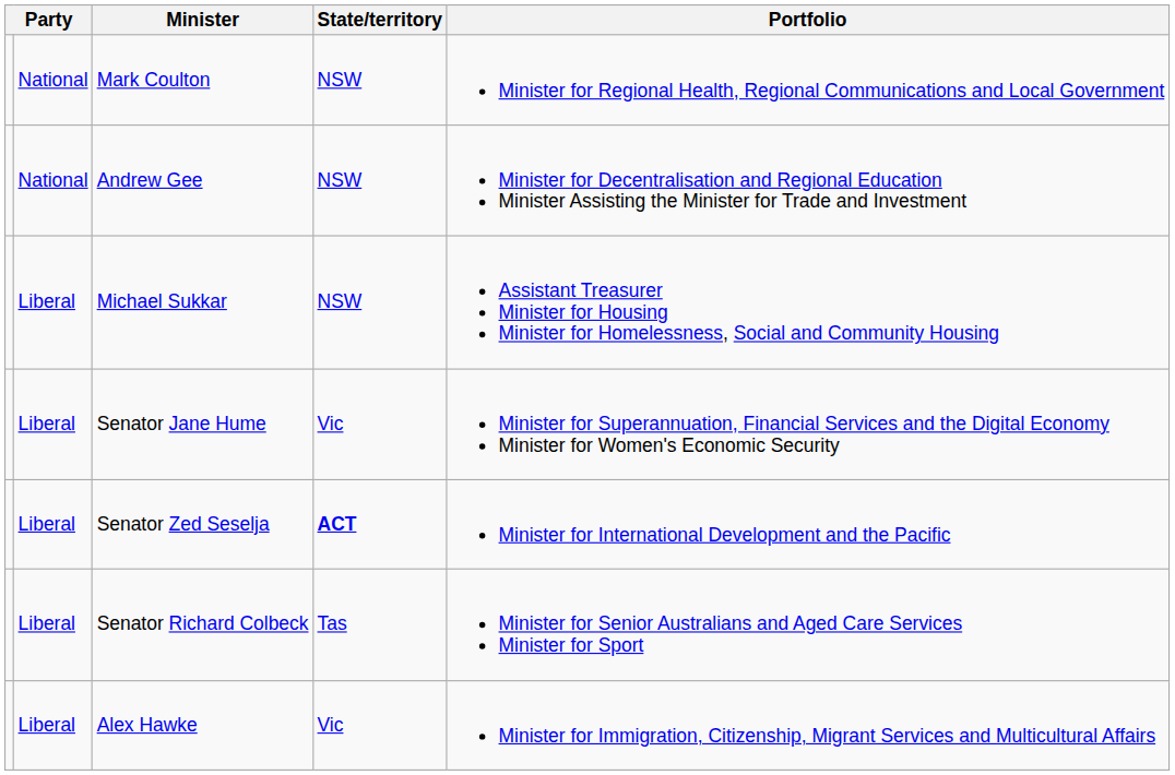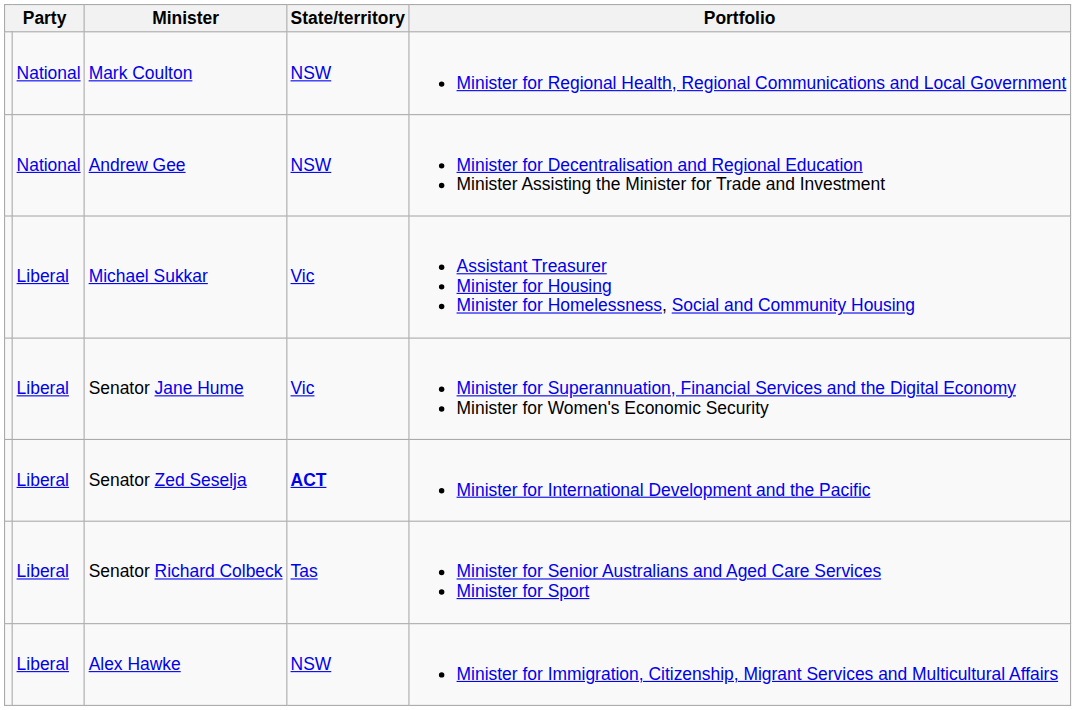Michael Sukkar | State/territory: NSW -> Vic
Alex Hawke | State/territory: Vic -> NSW
